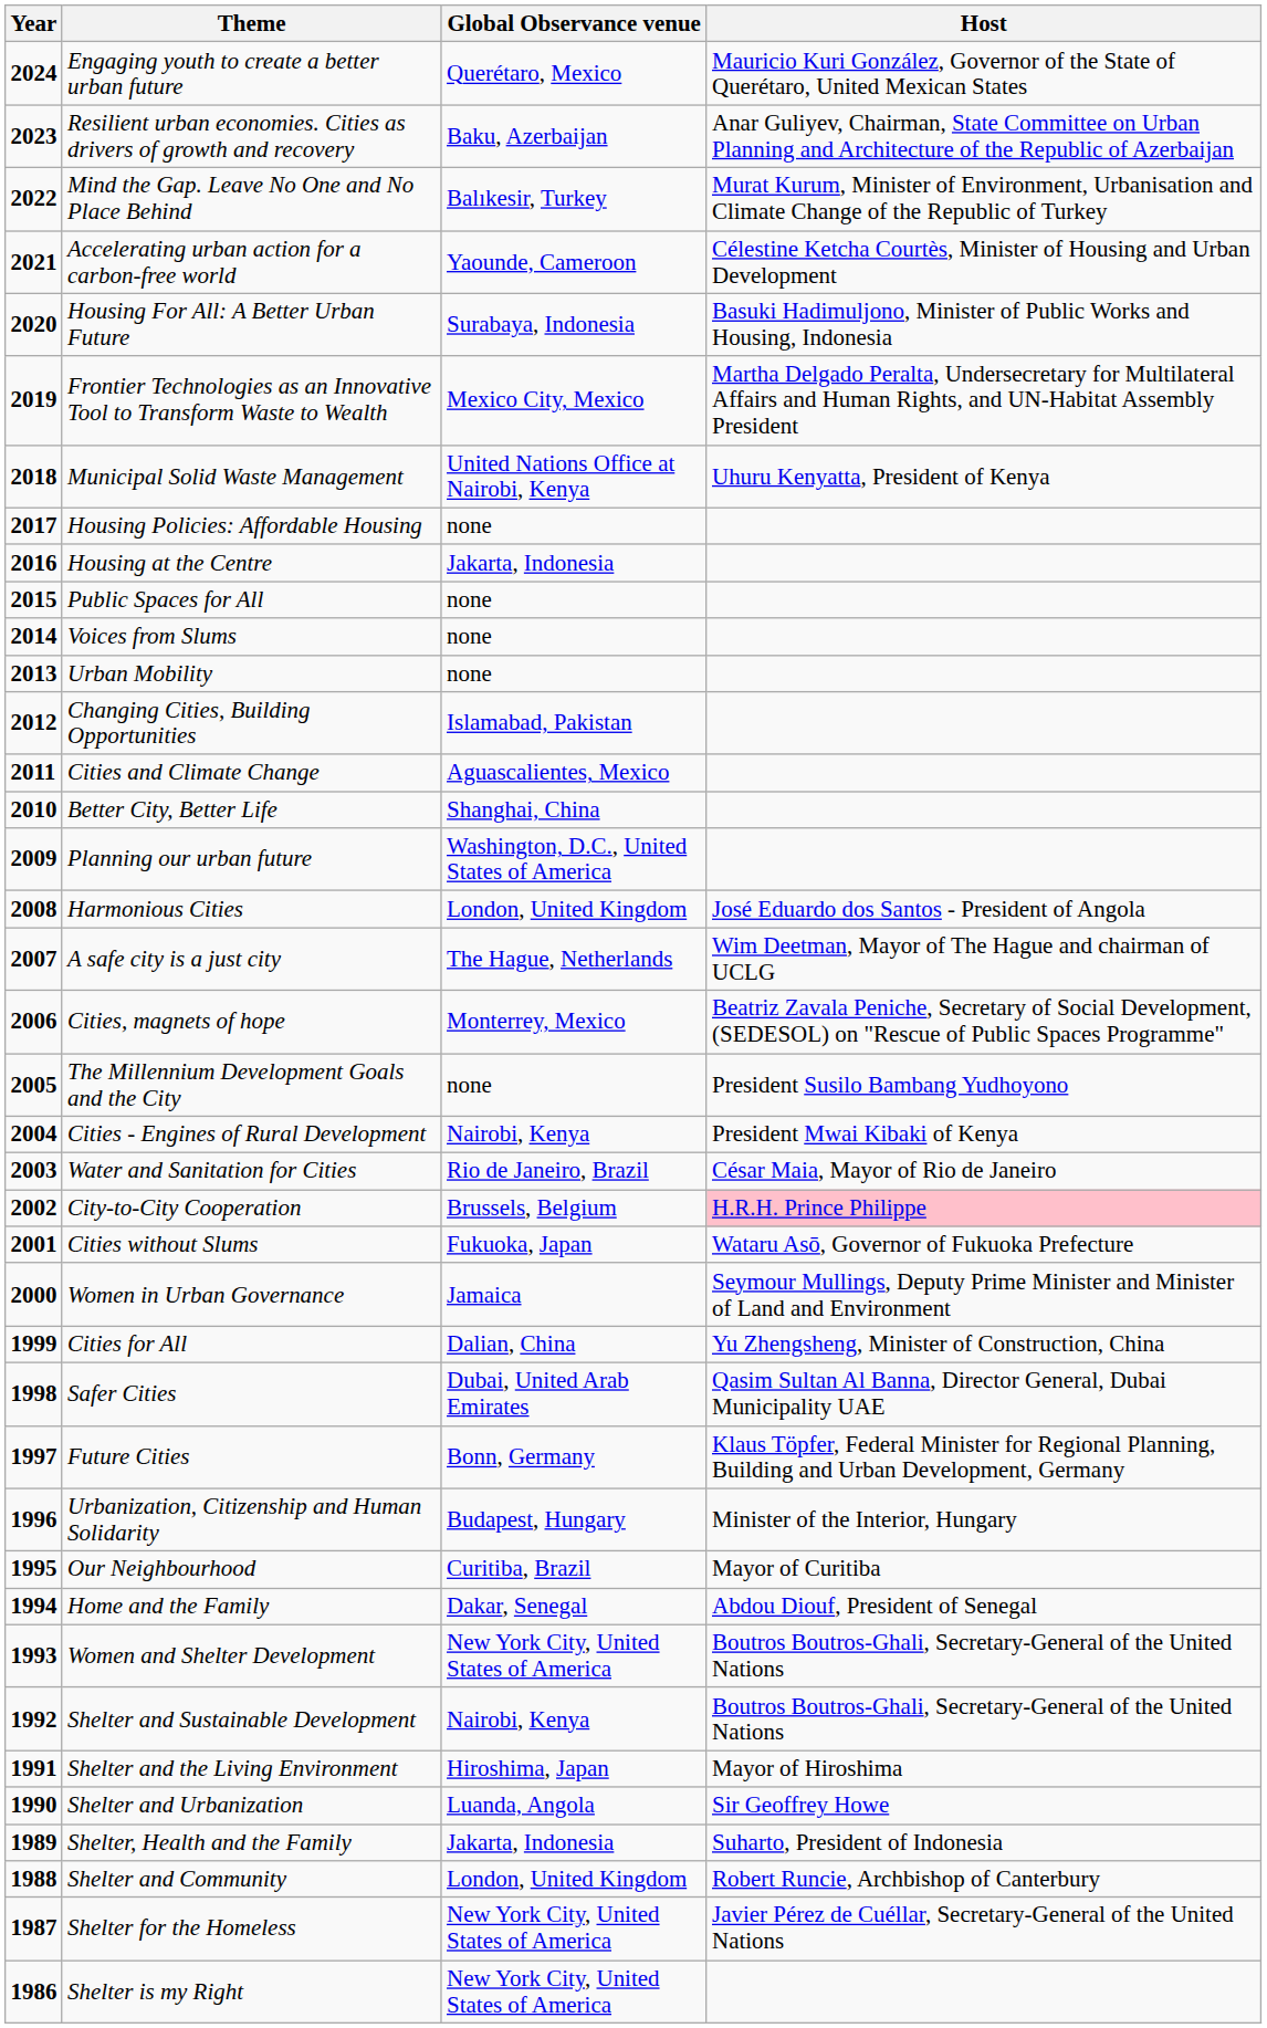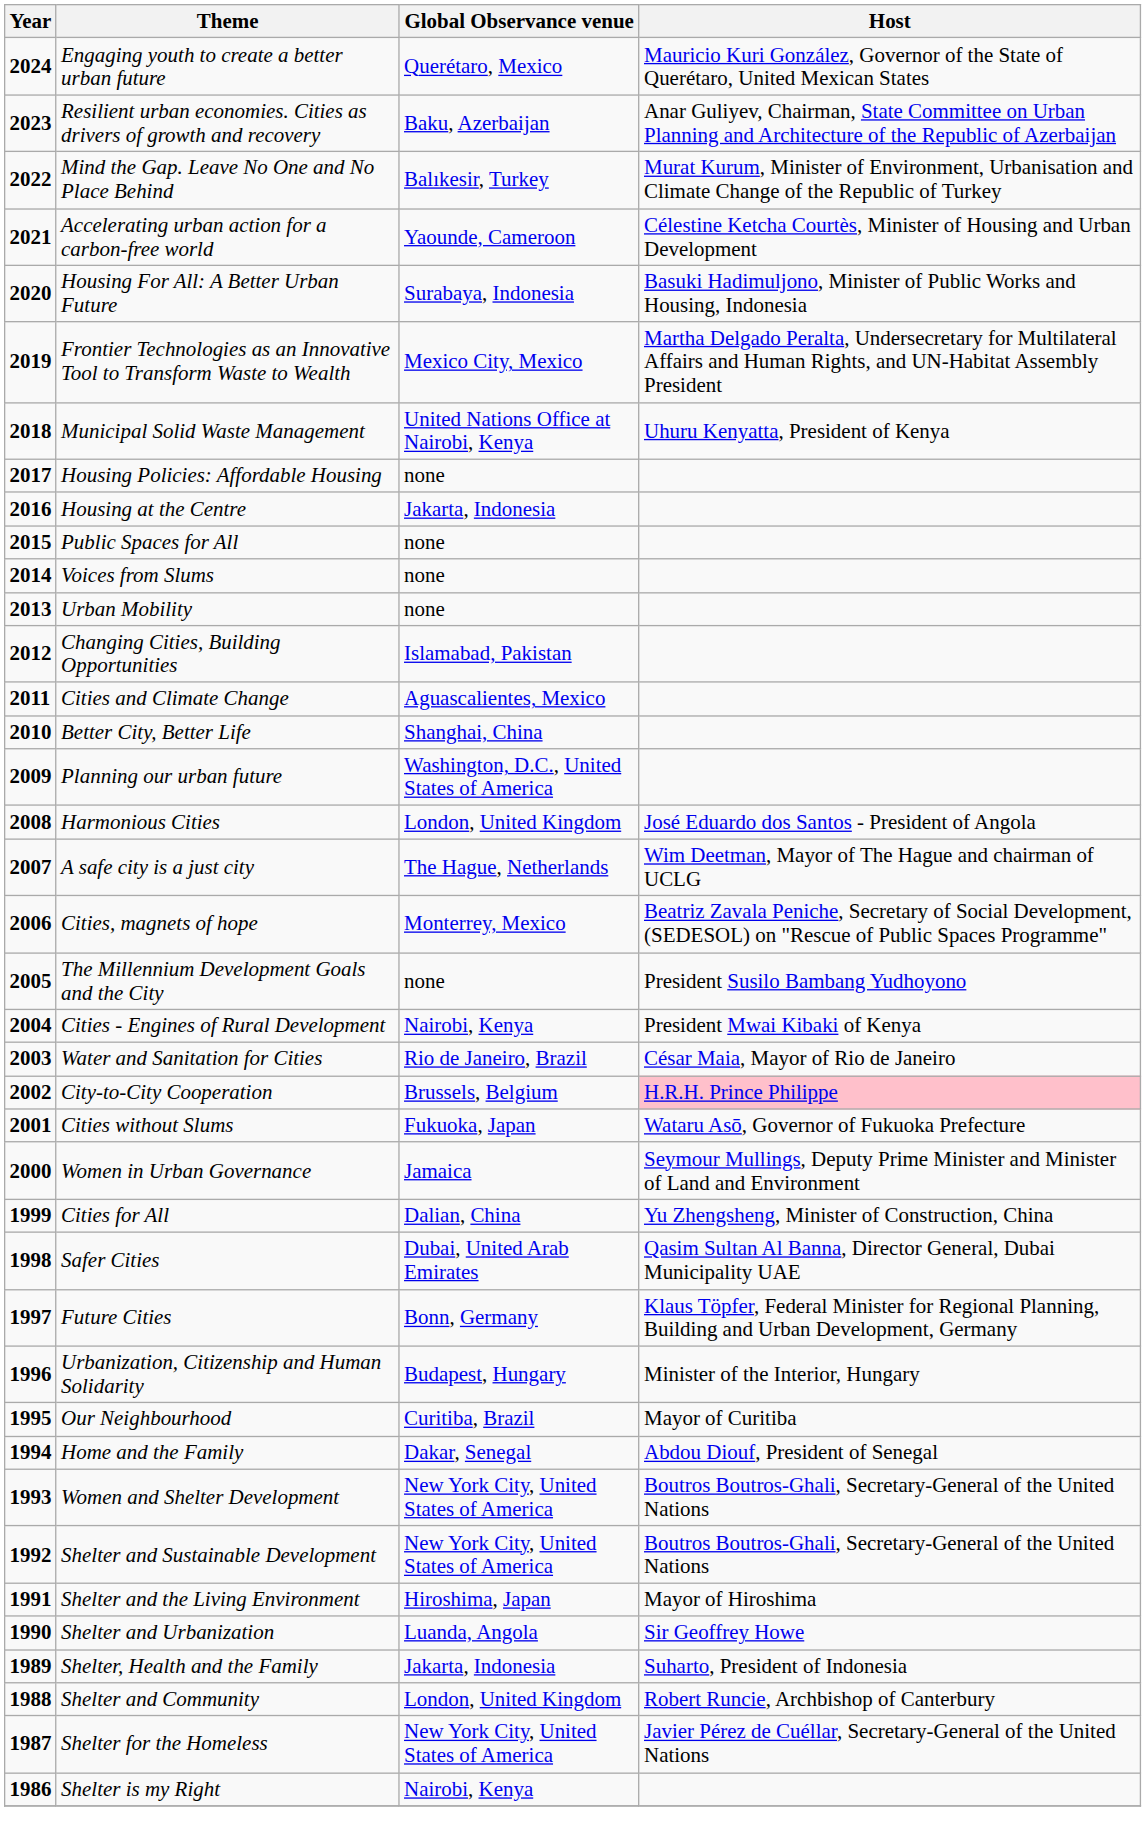Shelter and Sustainable Development | Global Observance venue: Nairobi, Kenya -> New York City, United States of America
Shelter is my Right | Global Observance venue: New York City, United States of America -> Nairobi, Kenya
